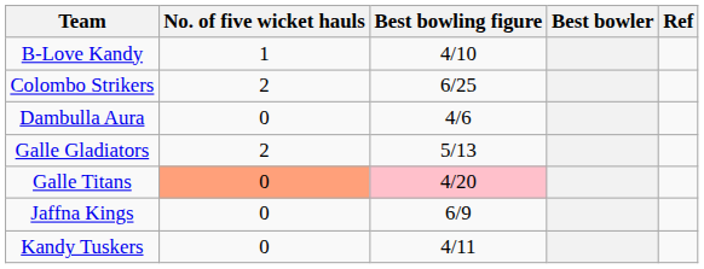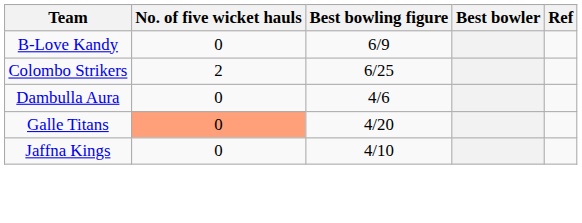B-Love Kandy | No. of five wicket hauls: 1 -> 0
B-Love Kandy | Best bowling figure: 4/10 -> 6/9
- row: Galle Gladiators | 2 | 5/13
Galle Titans | Best bowling figure: pink background -> no background
Jaffna Kings | Best bowling figure: 6/9 -> 4/10
- row: Kandy Tuskers | 0 | 4/11
